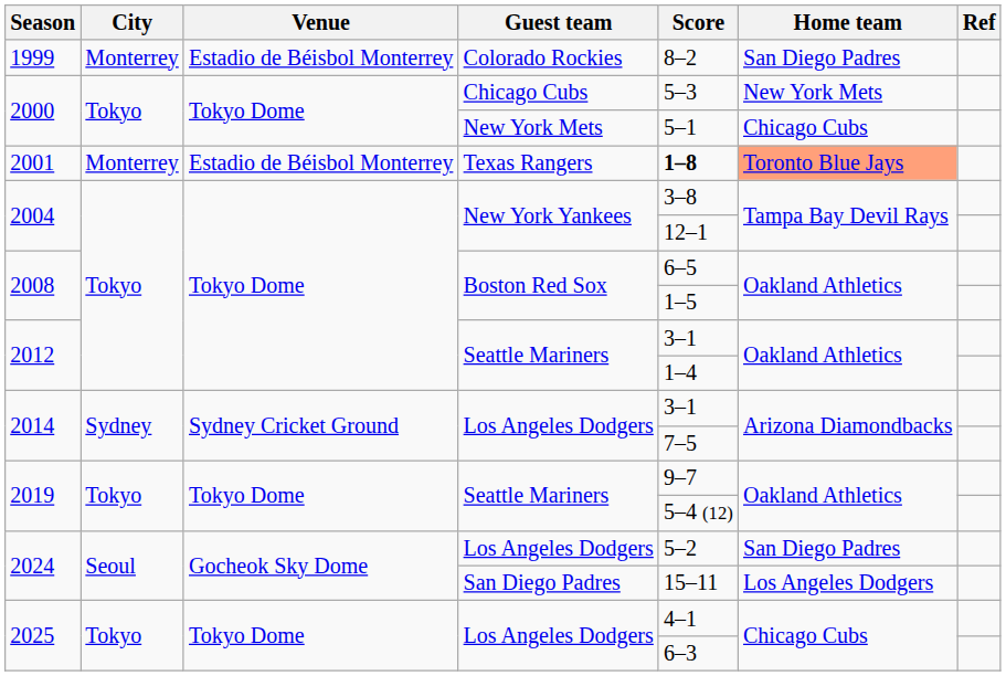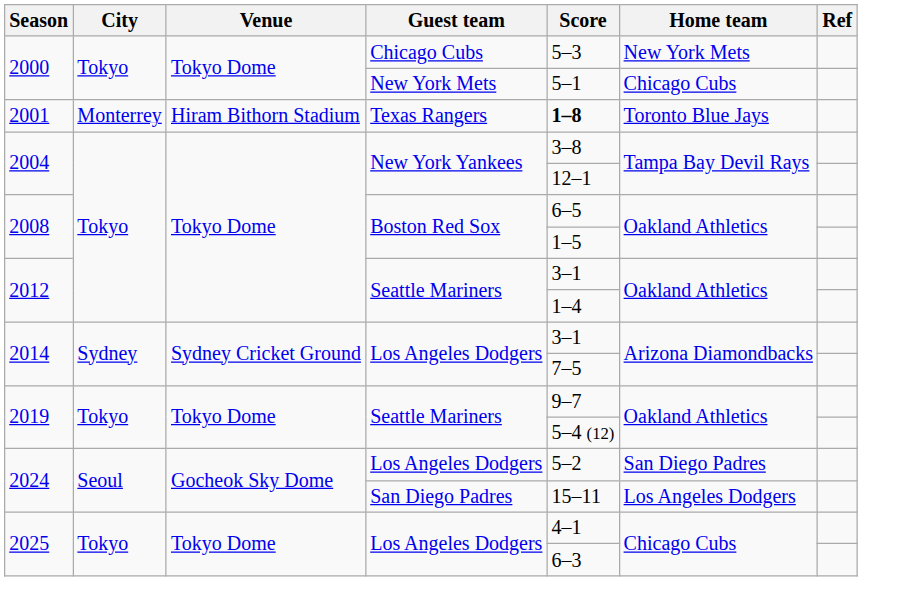- row: 1999 | Monterrey | Estadio de Béisbol Monterrey | Colorado Rockies | 8–2 | San Diego Padres
2001 | Venue: Estadio de Béisbol Monterrey -> Hiram Bithorn Stadium
2001 | Home team: lightsalmon background -> no background
